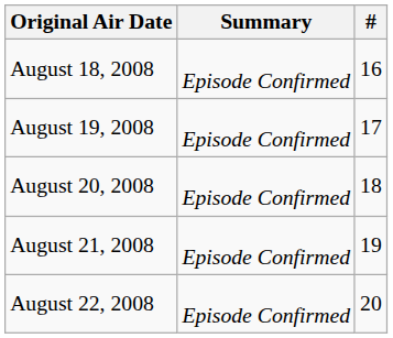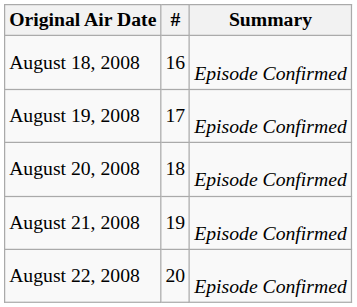columns swapped: Summary <-> #
